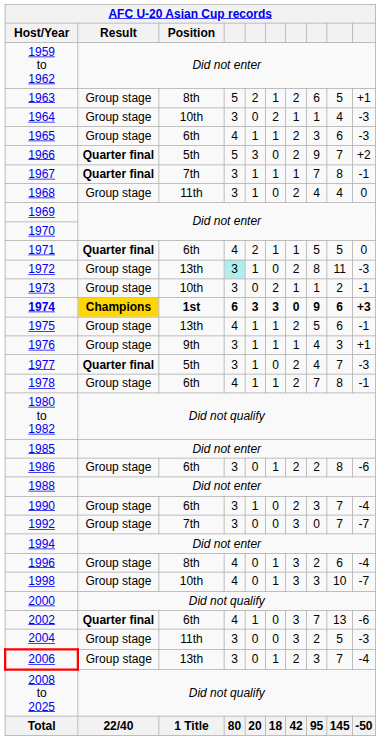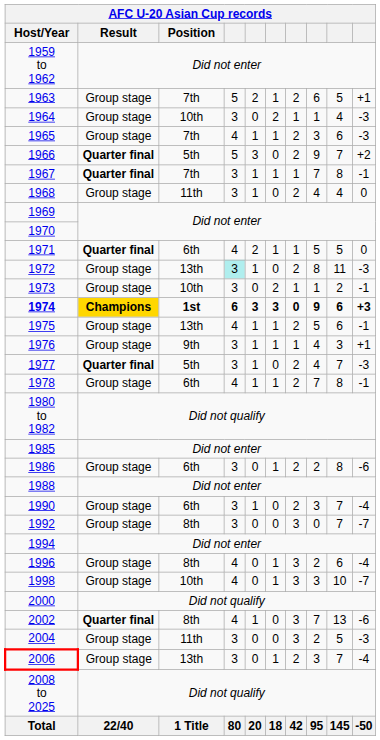1963 | Position: 8th -> 7th
1965 | Position: 6th -> 7th
1992 | Position: 7th -> 8th
2002 | Position: 6th -> 8th
